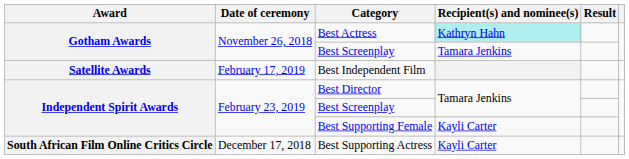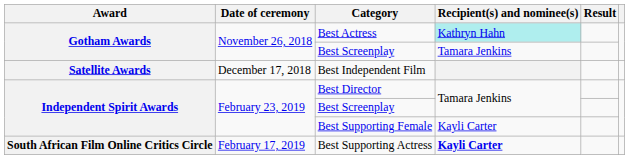Best Independent Film | Date of ceremony: February 17, 2019 -> December 17, 2018
Best Supporting Actress | Date of ceremony: December 17, 2018 -> February 17, 2019
Best Supporting Actress | Recipient(s) and nominee(s): normal -> bold
